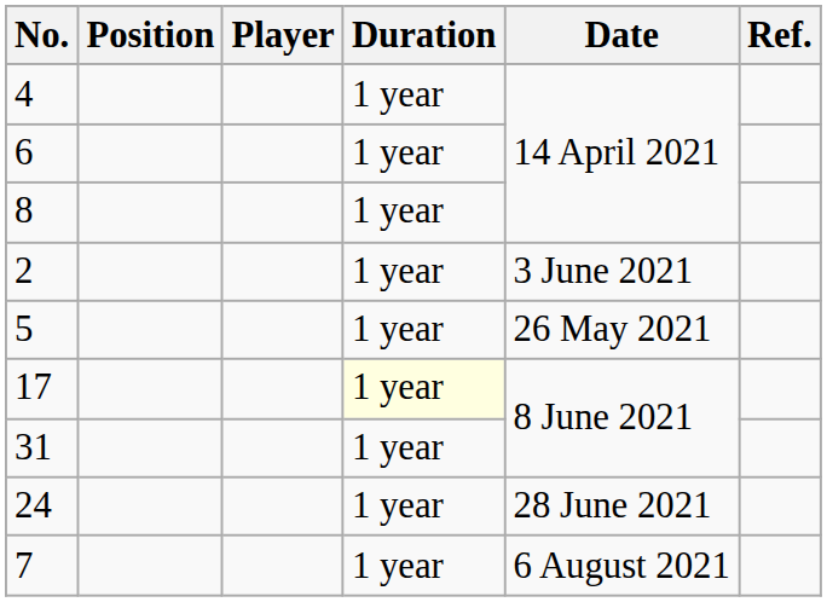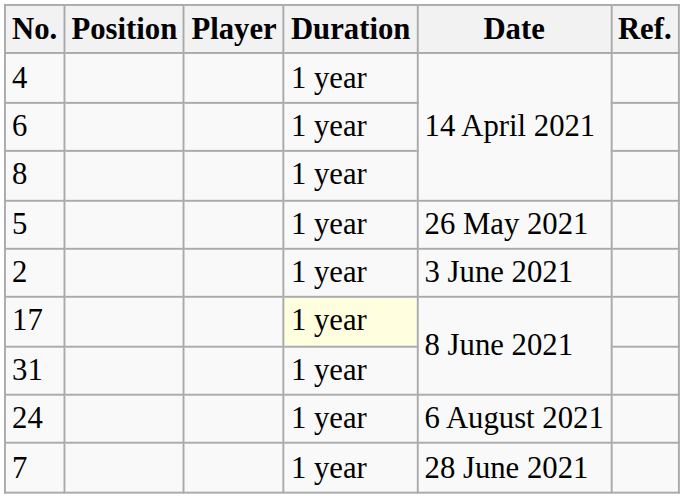rows swapped: 5 <-> 2
24 | Date: 28 June 2021 -> 6 August 2021
7 | Date: 6 August 2021 -> 28 June 2021
